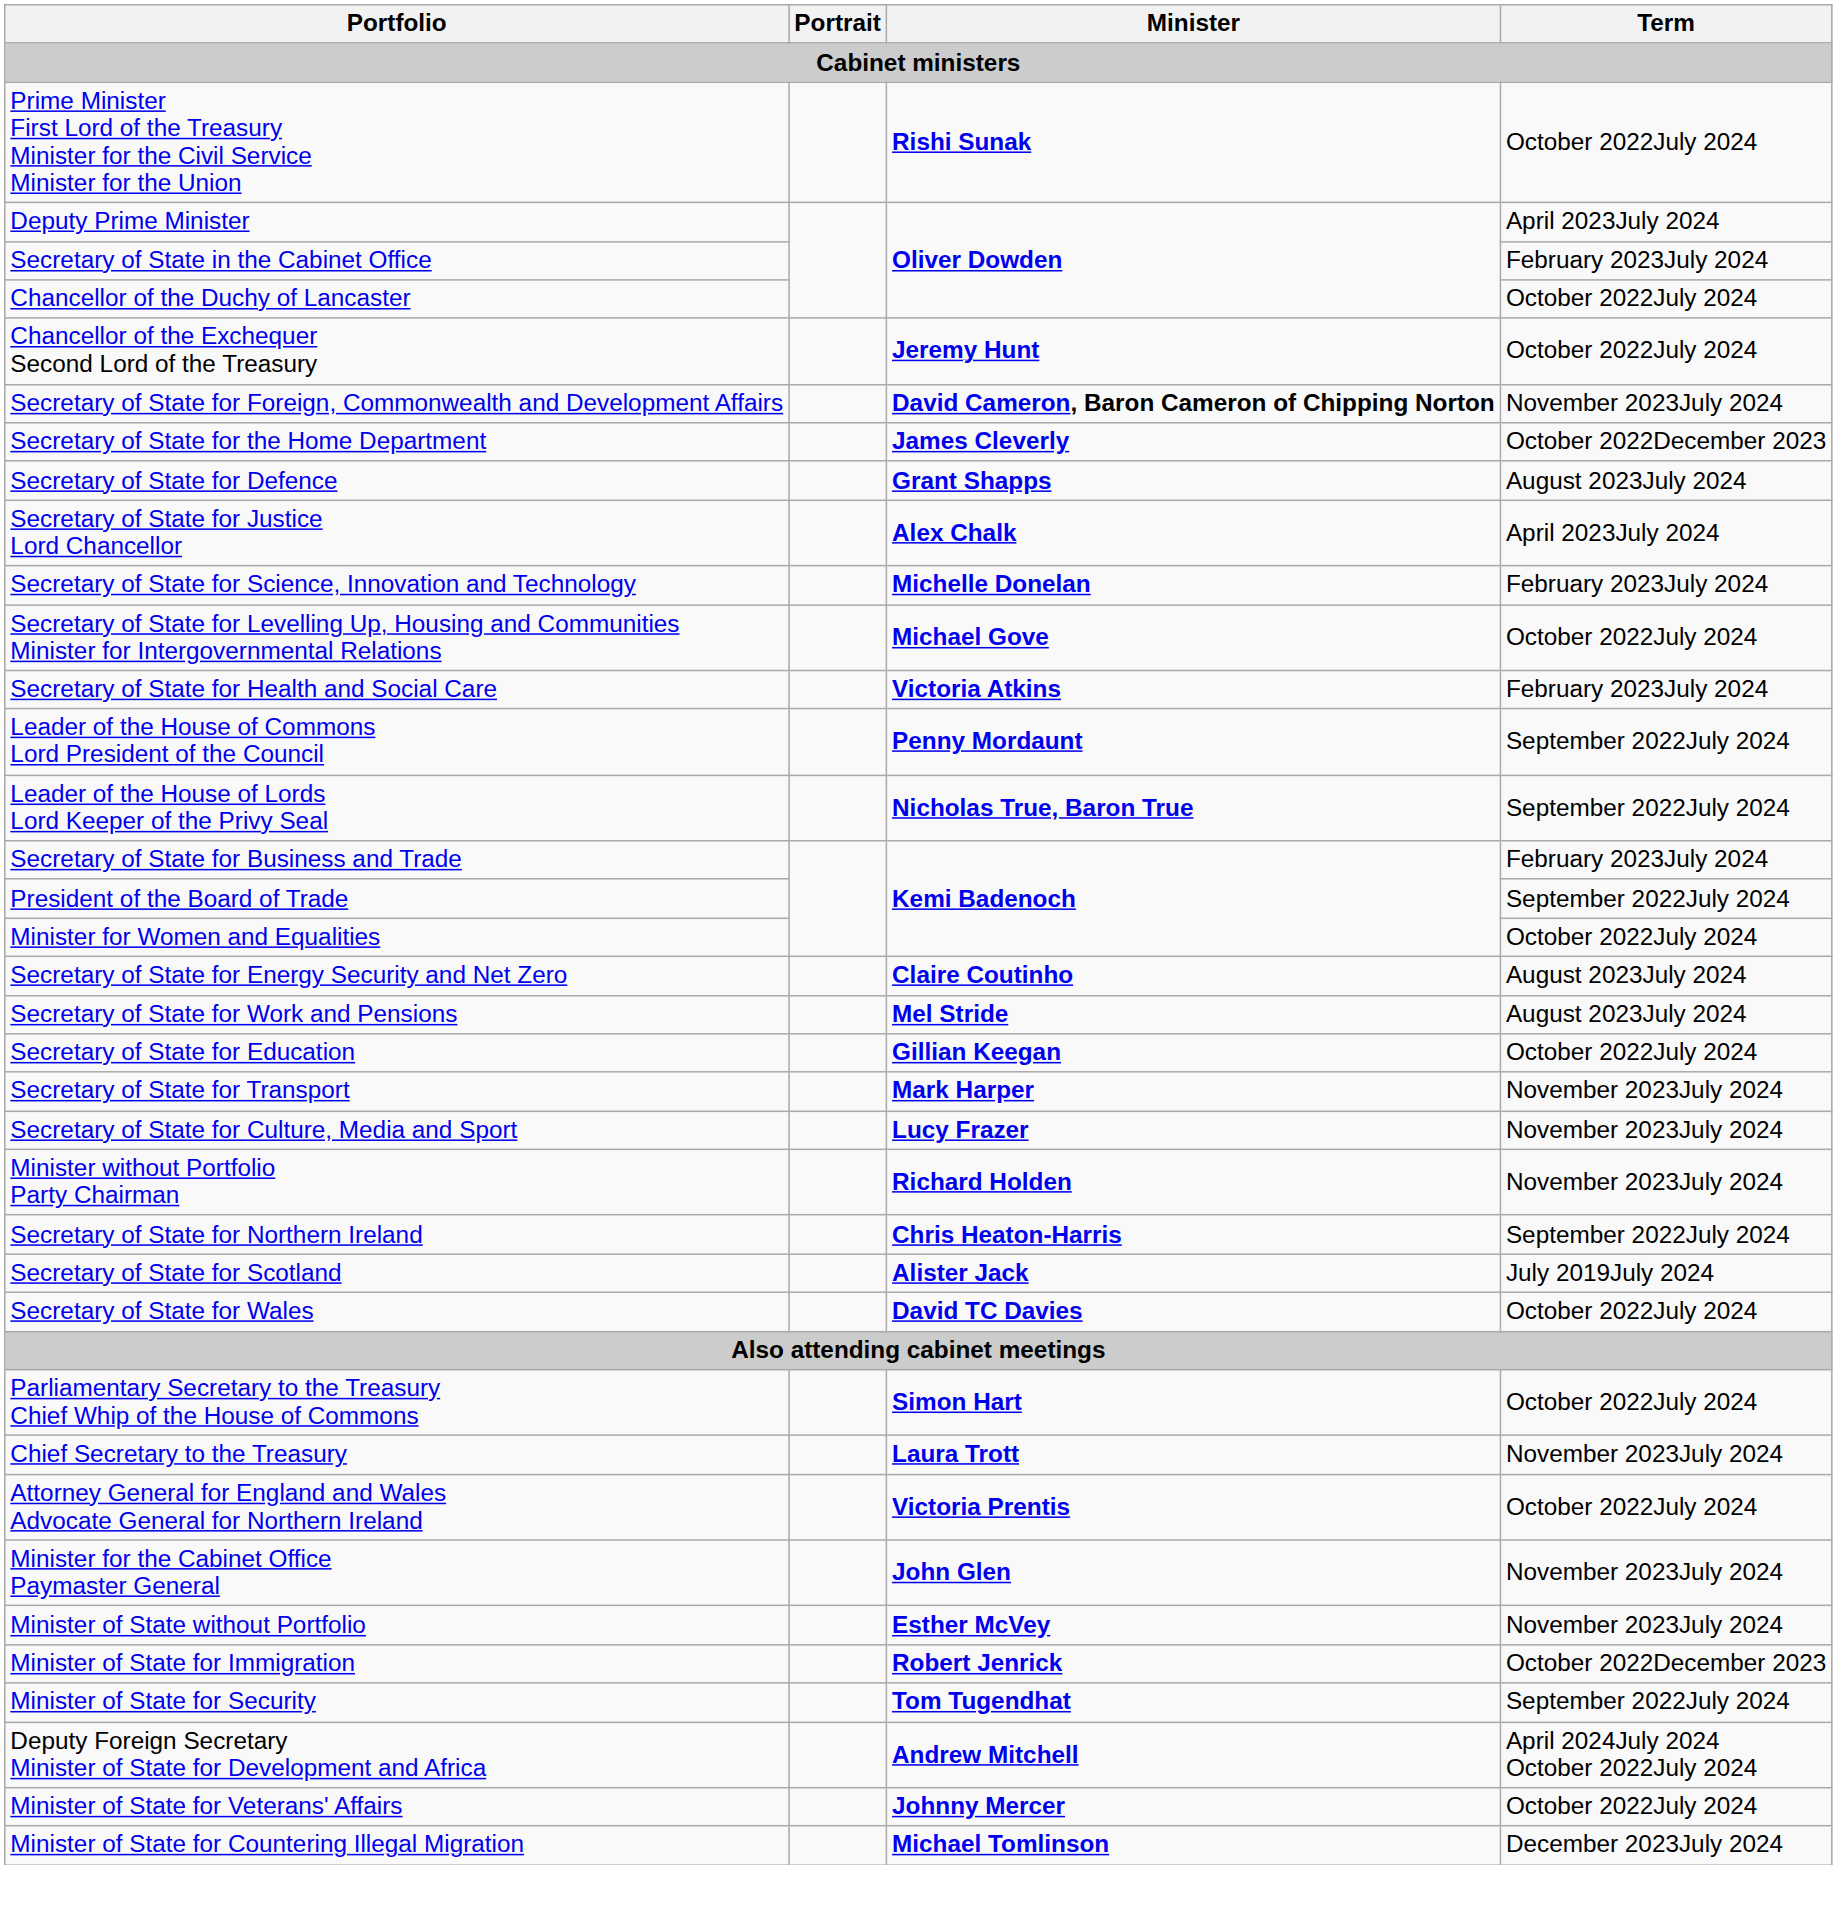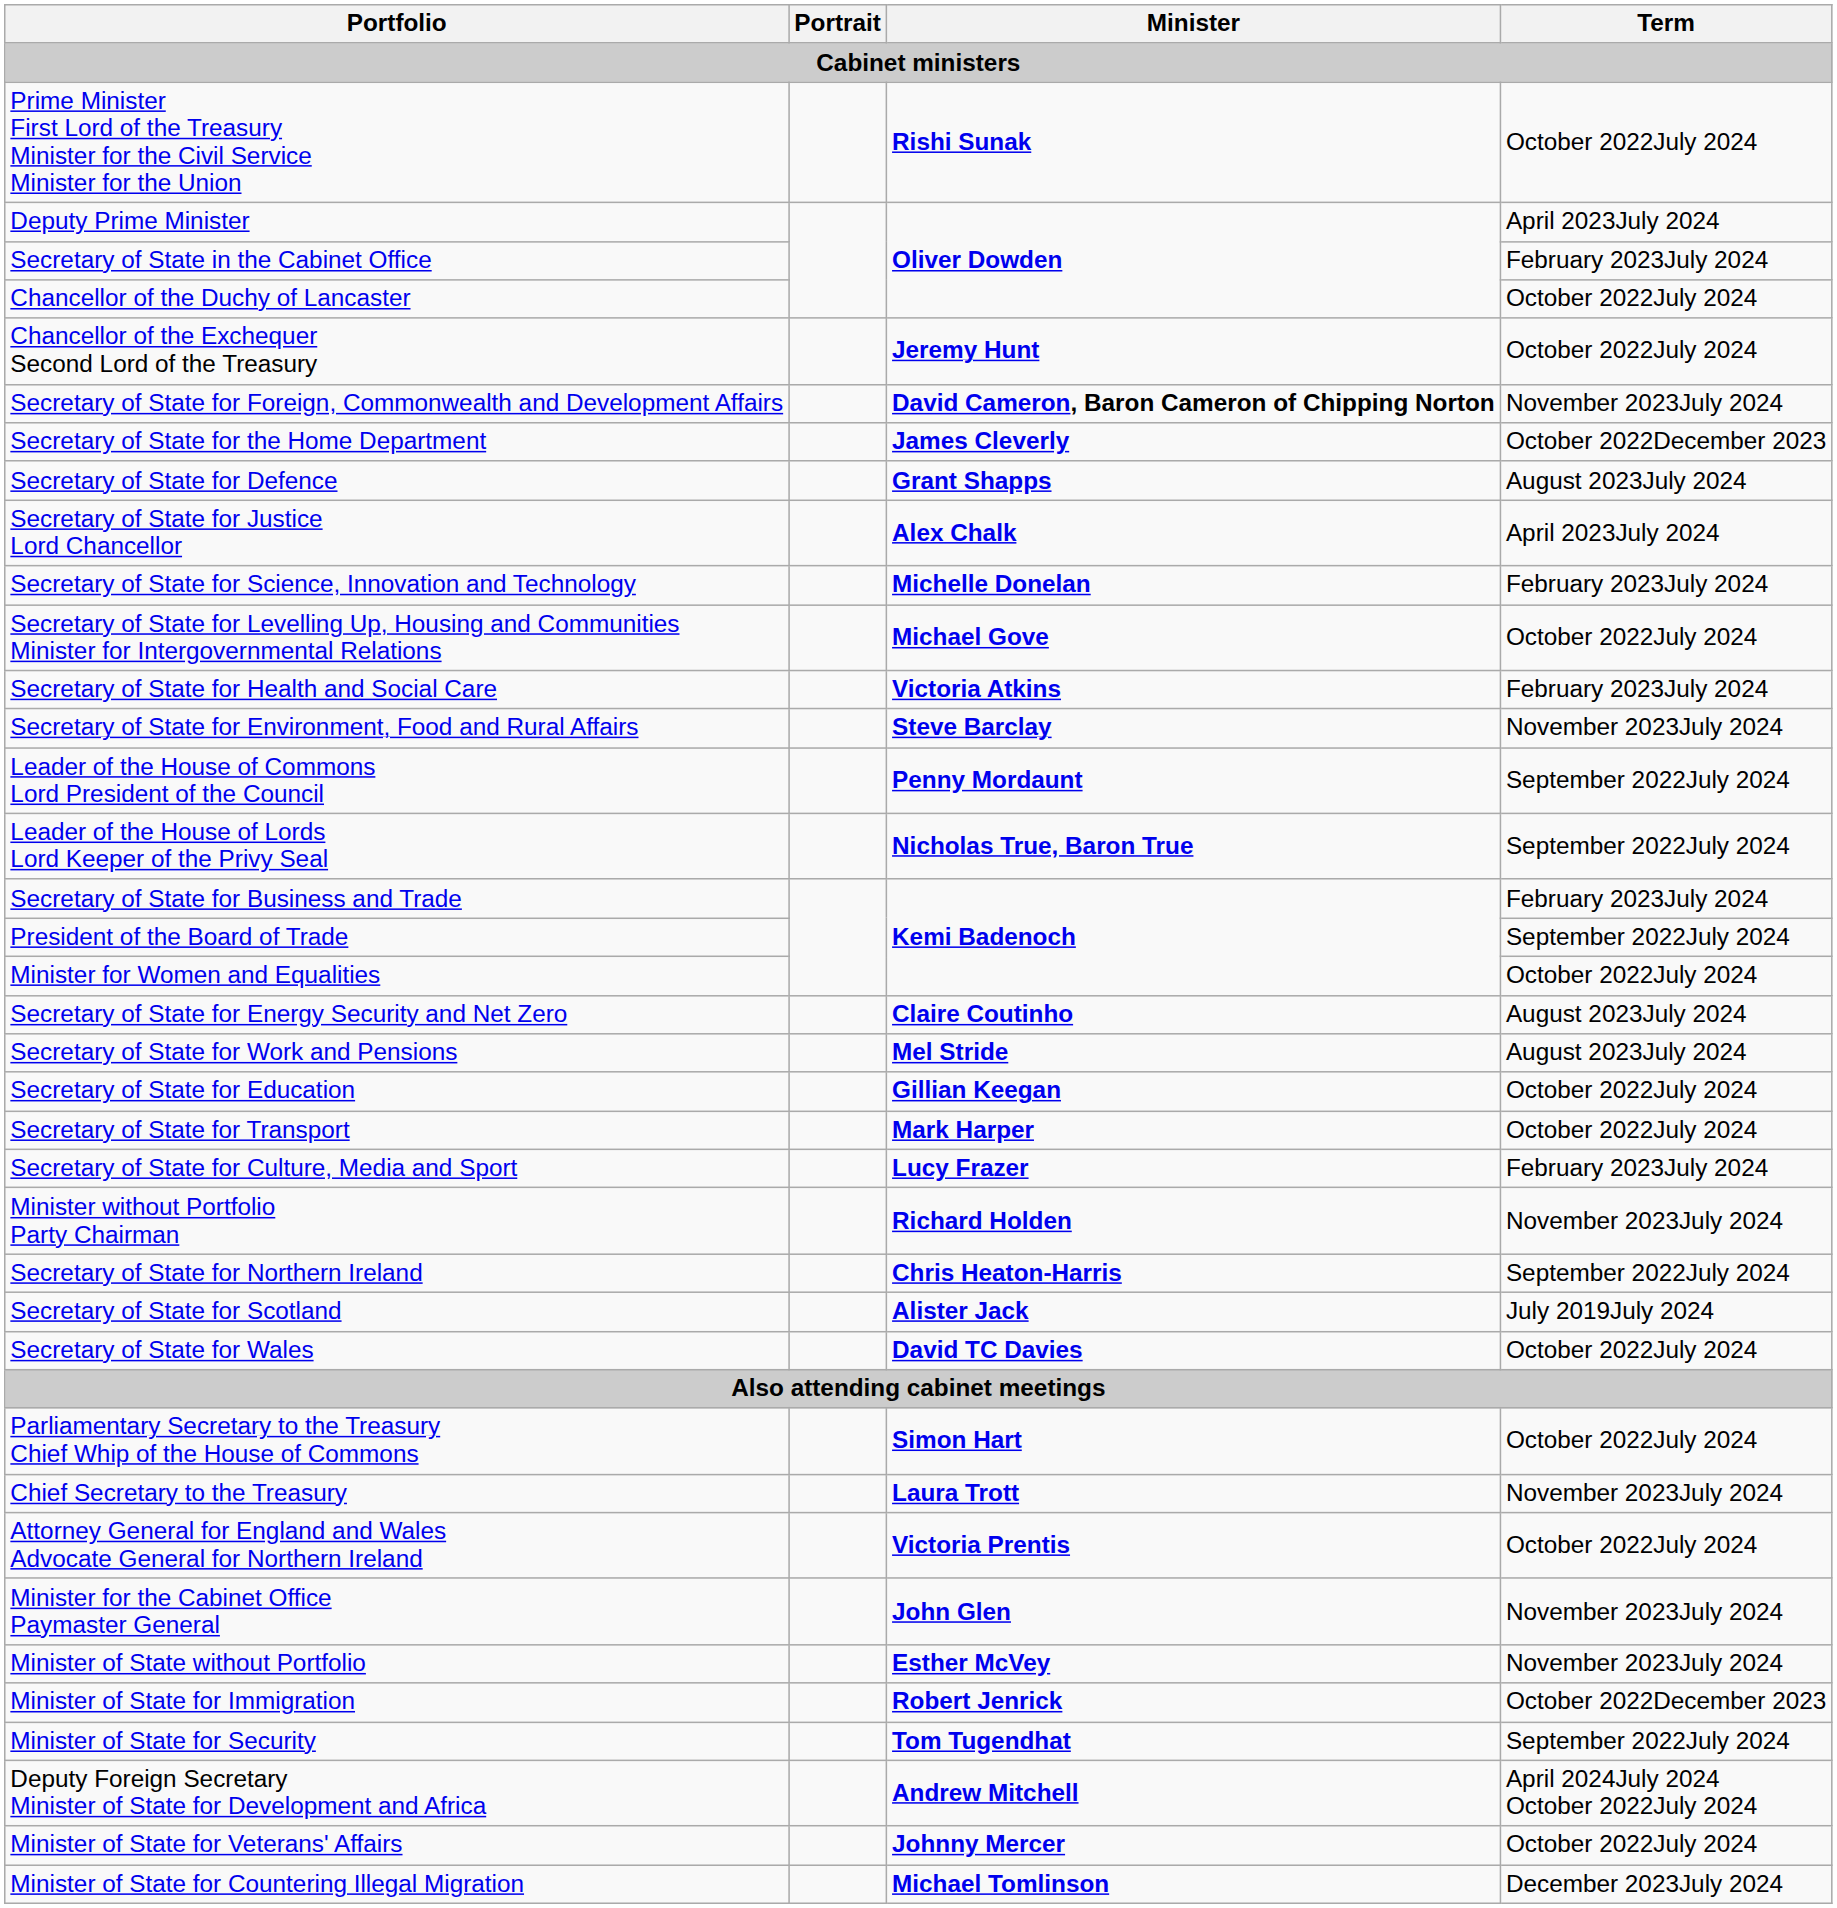+ row: Secretary of State for Environment, Food and Rural Affairs | Steve Barclay | November 2023July 2024
Secretary of State for Transport | Term: November 2023July 2024 -> October 2022July 2024
Secretary of State for Culture, Media and Sport | Term: November 2023July 2024 -> February 2023July 2024
